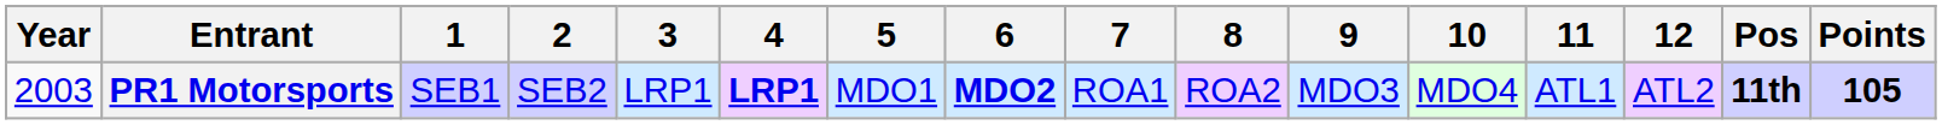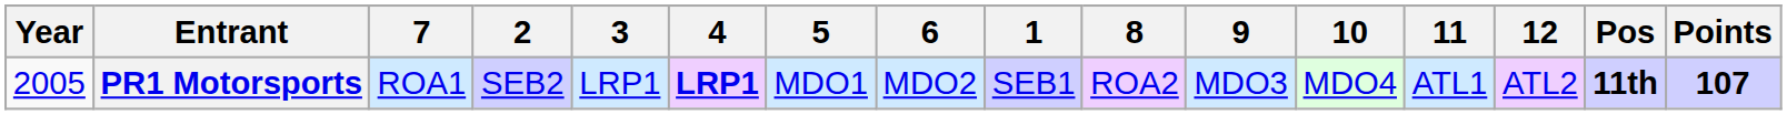columns swapped: 1 <-> 7
PR1 Motorsports | Year: 2003 -> 2005
PR1 Motorsports | 6: bold -> normal
PR1 Motorsports | Points: 105 -> 107
